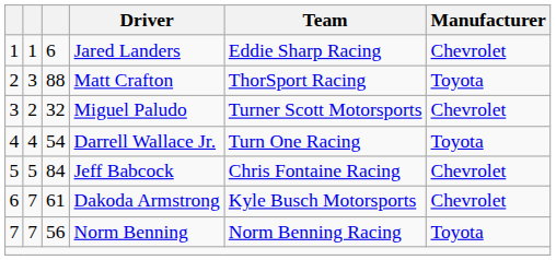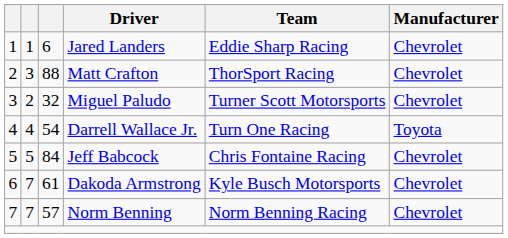Matt Crafton | Manufacturer: Toyota -> Chevrolet
Norm Benning | column 3: 56 -> 57
Norm Benning | Manufacturer: Toyota -> Chevrolet
